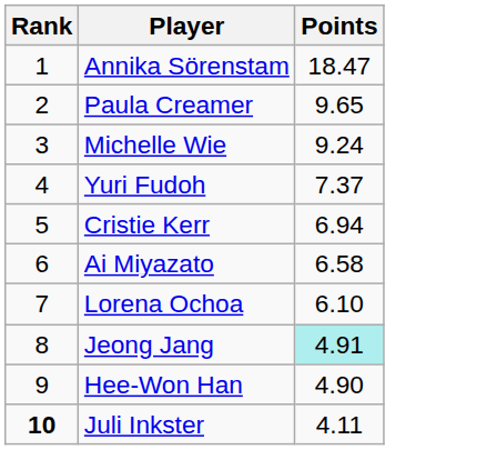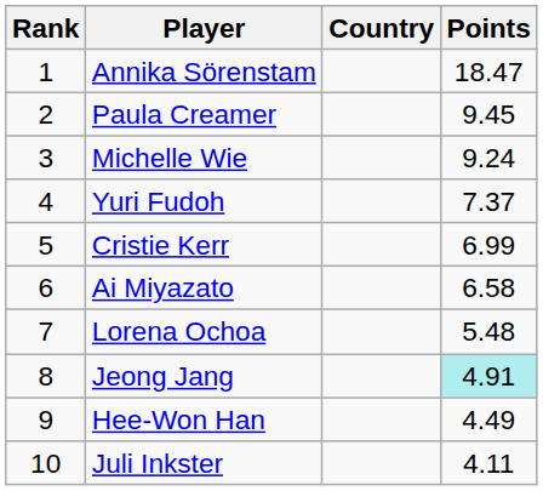+ column: Country
Paula Creamer | Points: 9.65 -> 9.45
Cristie Kerr | Points: 6.94 -> 6.99
Lorena Ochoa | Points: 6.10 -> 5.48
Hee-Won Han | Points: 4.90 -> 4.49
Juli Inkster | Rank: bold -> normal
